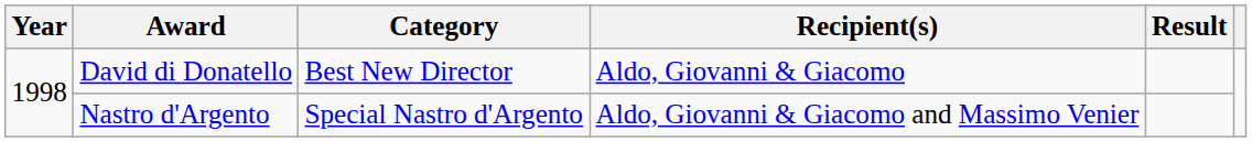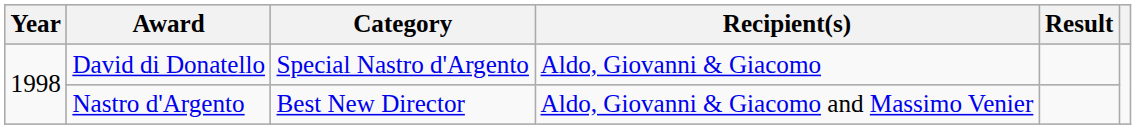David di Donatello | Category: Best New Director -> Special Nastro d'Argento
Nastro d'Argento | Category: Special Nastro d'Argento -> Best New Director
